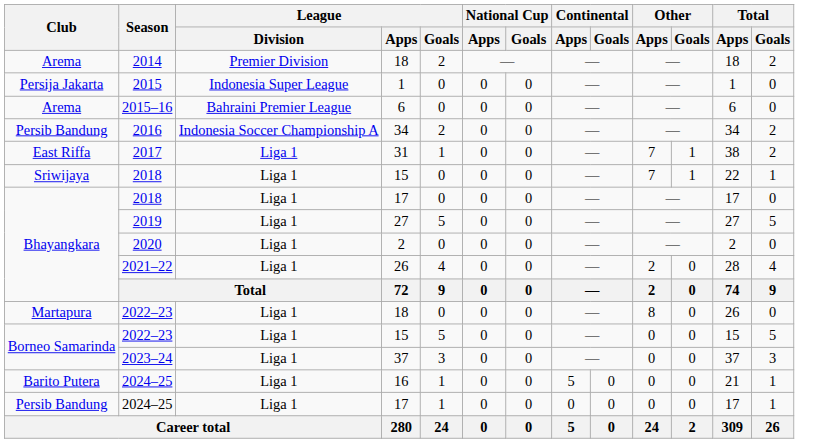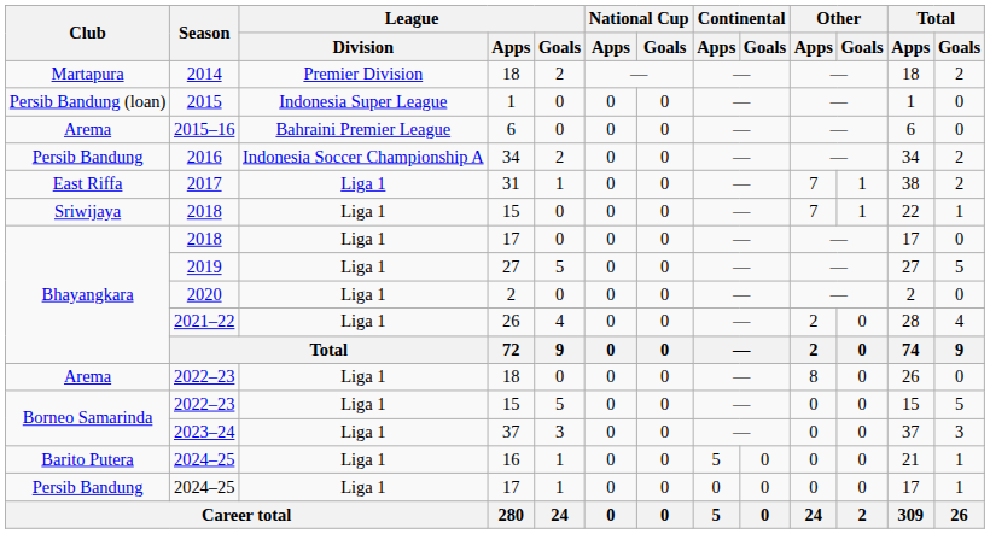2014 | Club: Arema -> Martapura
2015 | Club: Persija Jakarta -> Persib Bandung (loan)
2022–23 / 18 | Club: Martapura -> Arema
